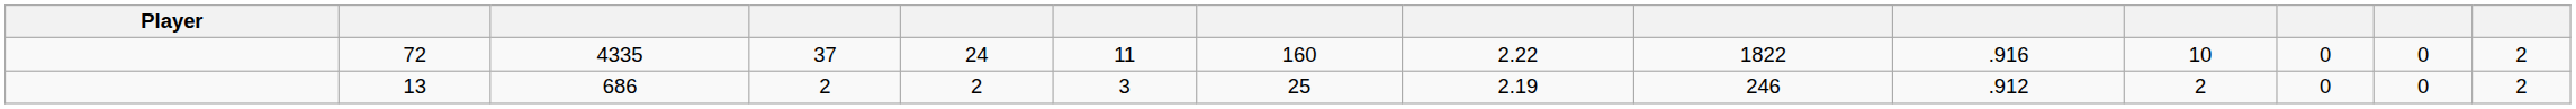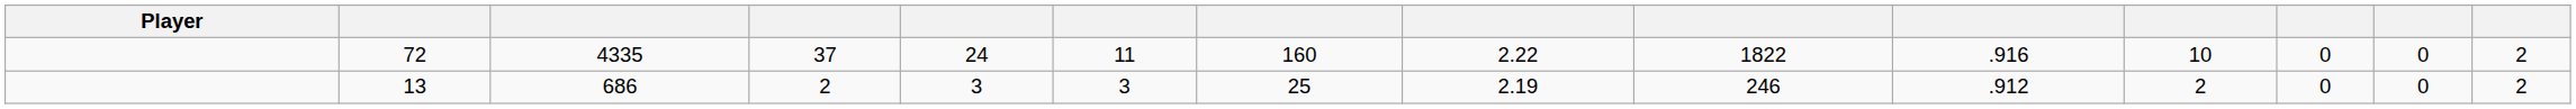13 | column 5: 2 -> 3
